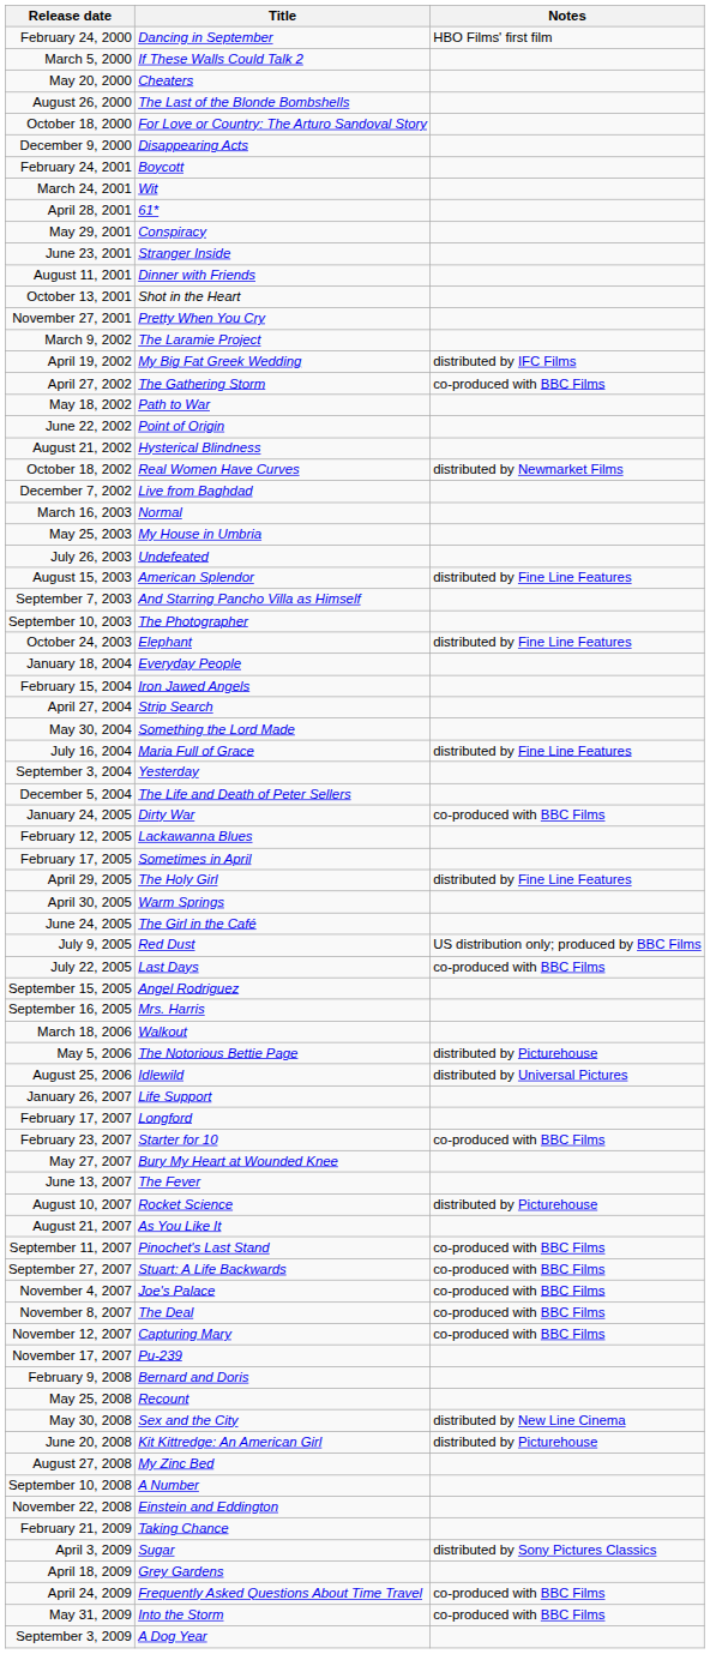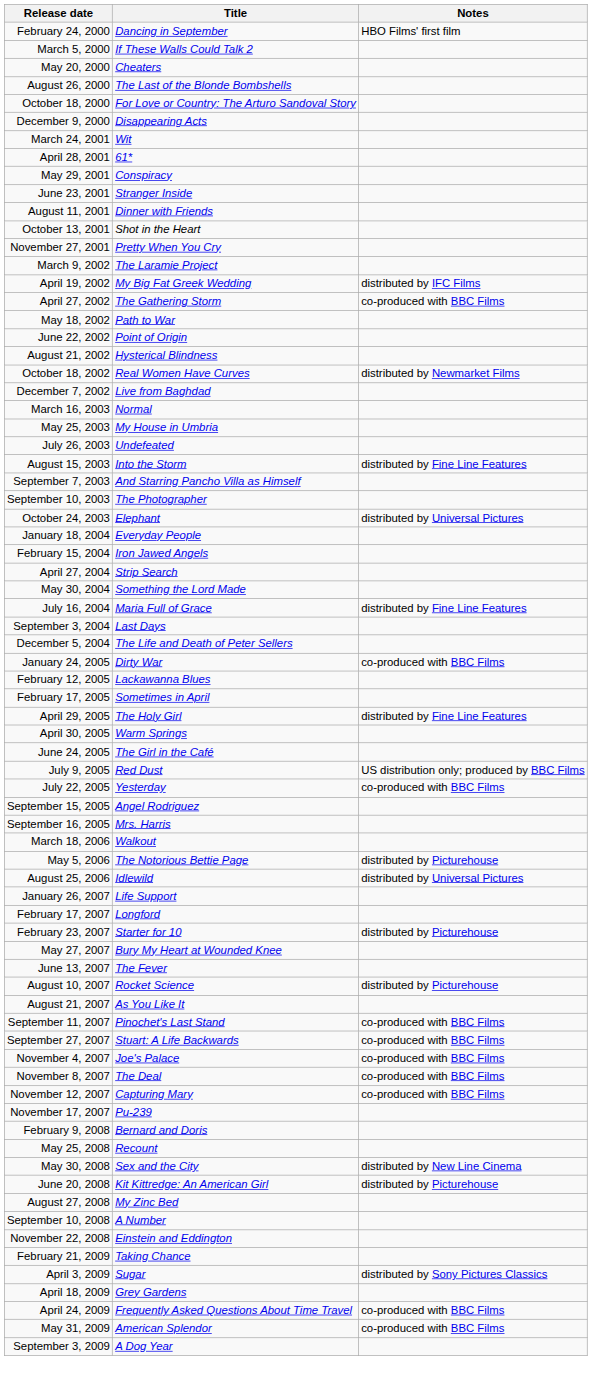- row: February 24, 2001 | Boycott
August 15, 2003 | Title: American Splendor -> Into the Storm
October 24, 2003 | Notes: distributed by Fine Line Features -> distributed by Universal Pictures
September 3, 2004 | Title: Yesterday -> Last Days
July 22, 2005 | Title: Last Days -> Yesterday
February 23, 2007 | Notes: co-produced with BBC Films -> distributed by Picturehouse
May 31, 2009 | Title: Into the Storm -> American Splendor
